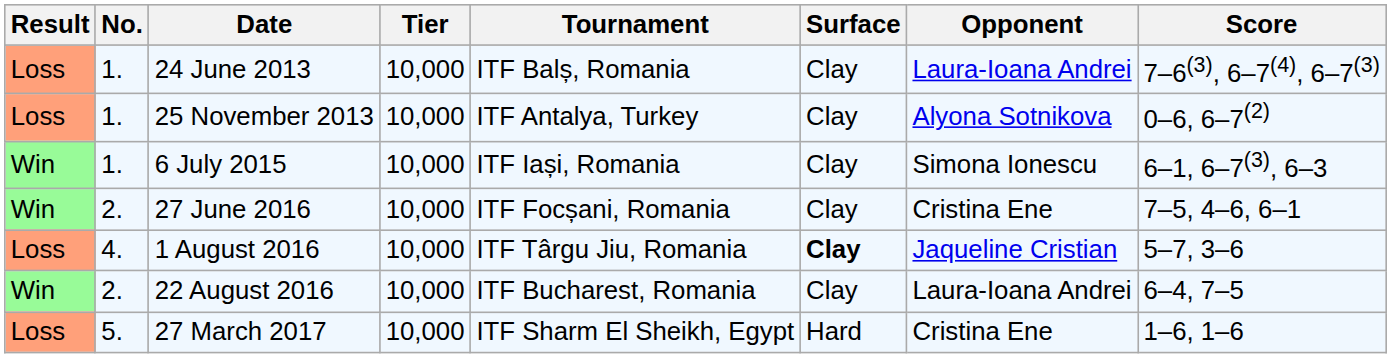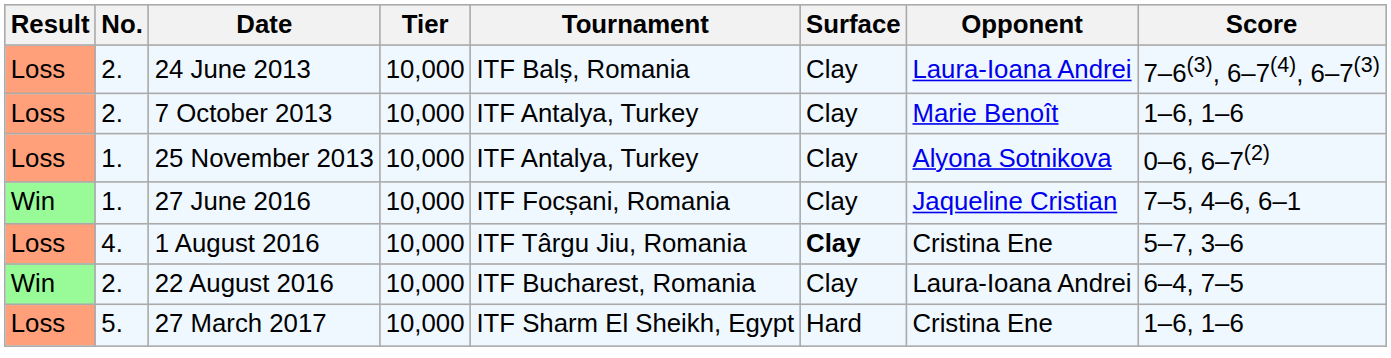24 June 2013 | No.: 1. -> 2.
+ row: Loss | 2. | 7 October 2013 | 10,000 | ITF Antalya, Turkey | Clay | Marie Benoît | 1–6, 1–6
- row: Win | 1. | 6 July 2015 | 10,000 | ITF Iași, Romania | Clay | Simona Ionescu | 6–1, 6–7(3), 6–3
27 June 2016 | No.: 2. -> 1.
27 June 2016 | Opponent: Cristina Ene -> Jaqueline Cristian
1 August 2016 | Opponent: Jaqueline Cristian -> Cristina Ene
